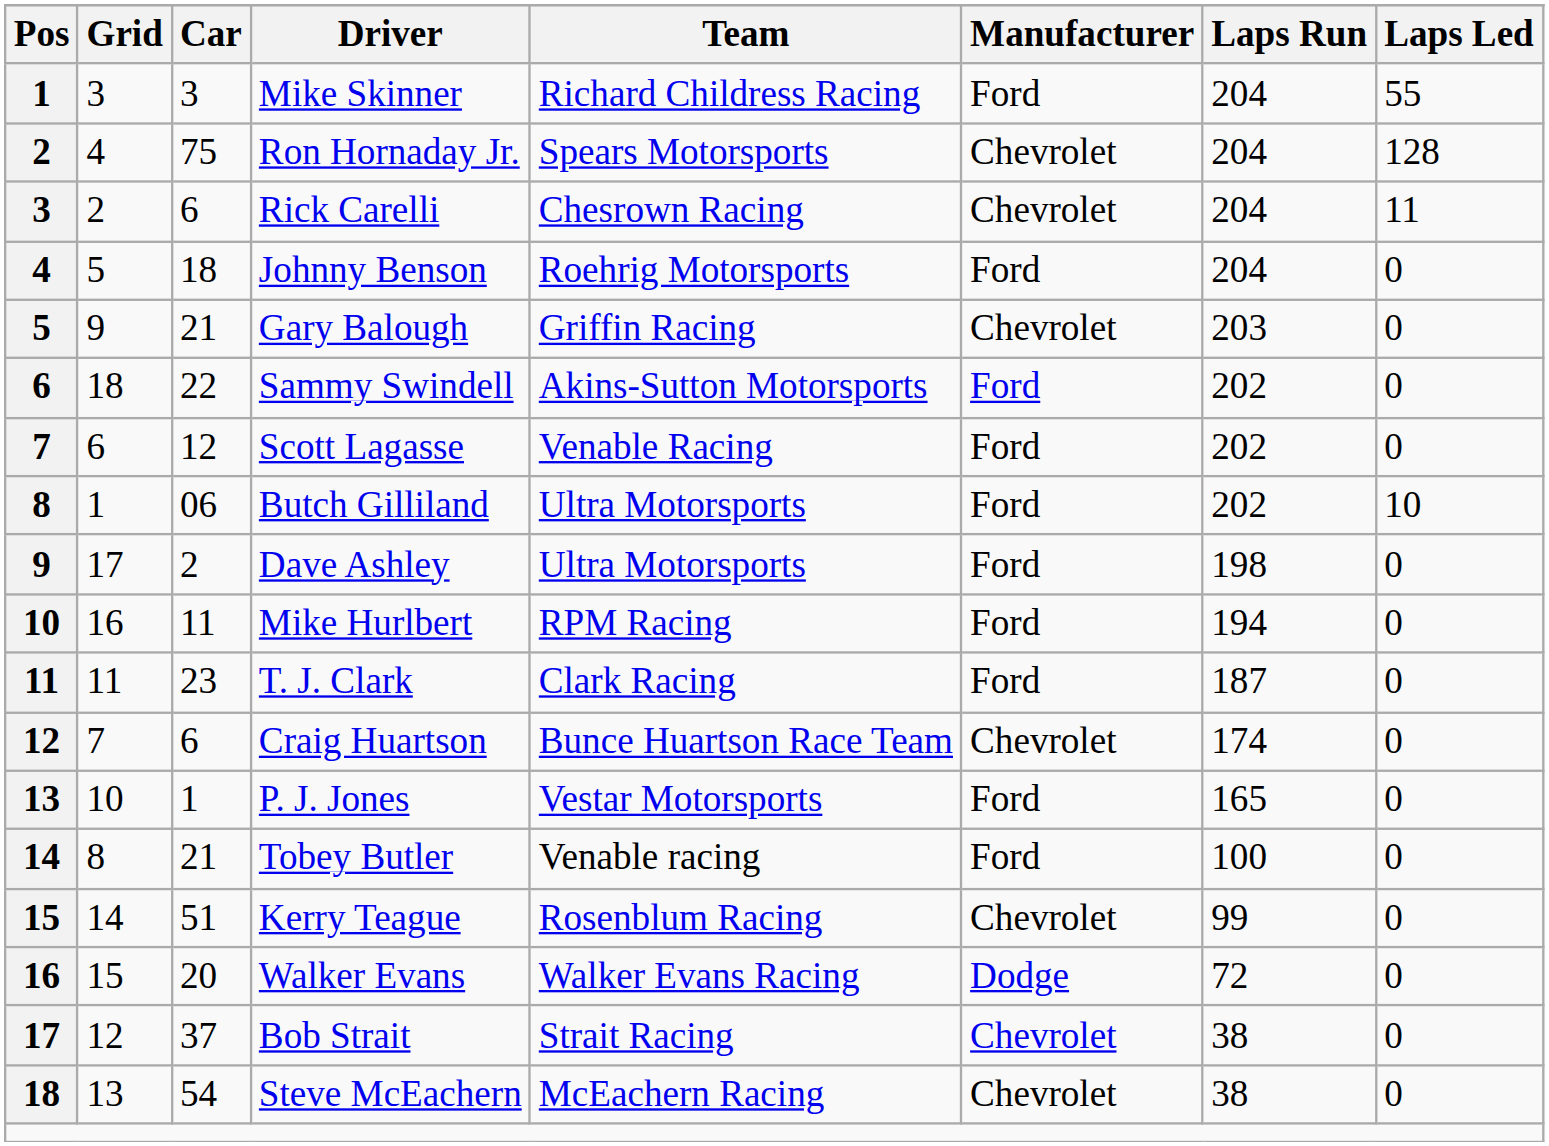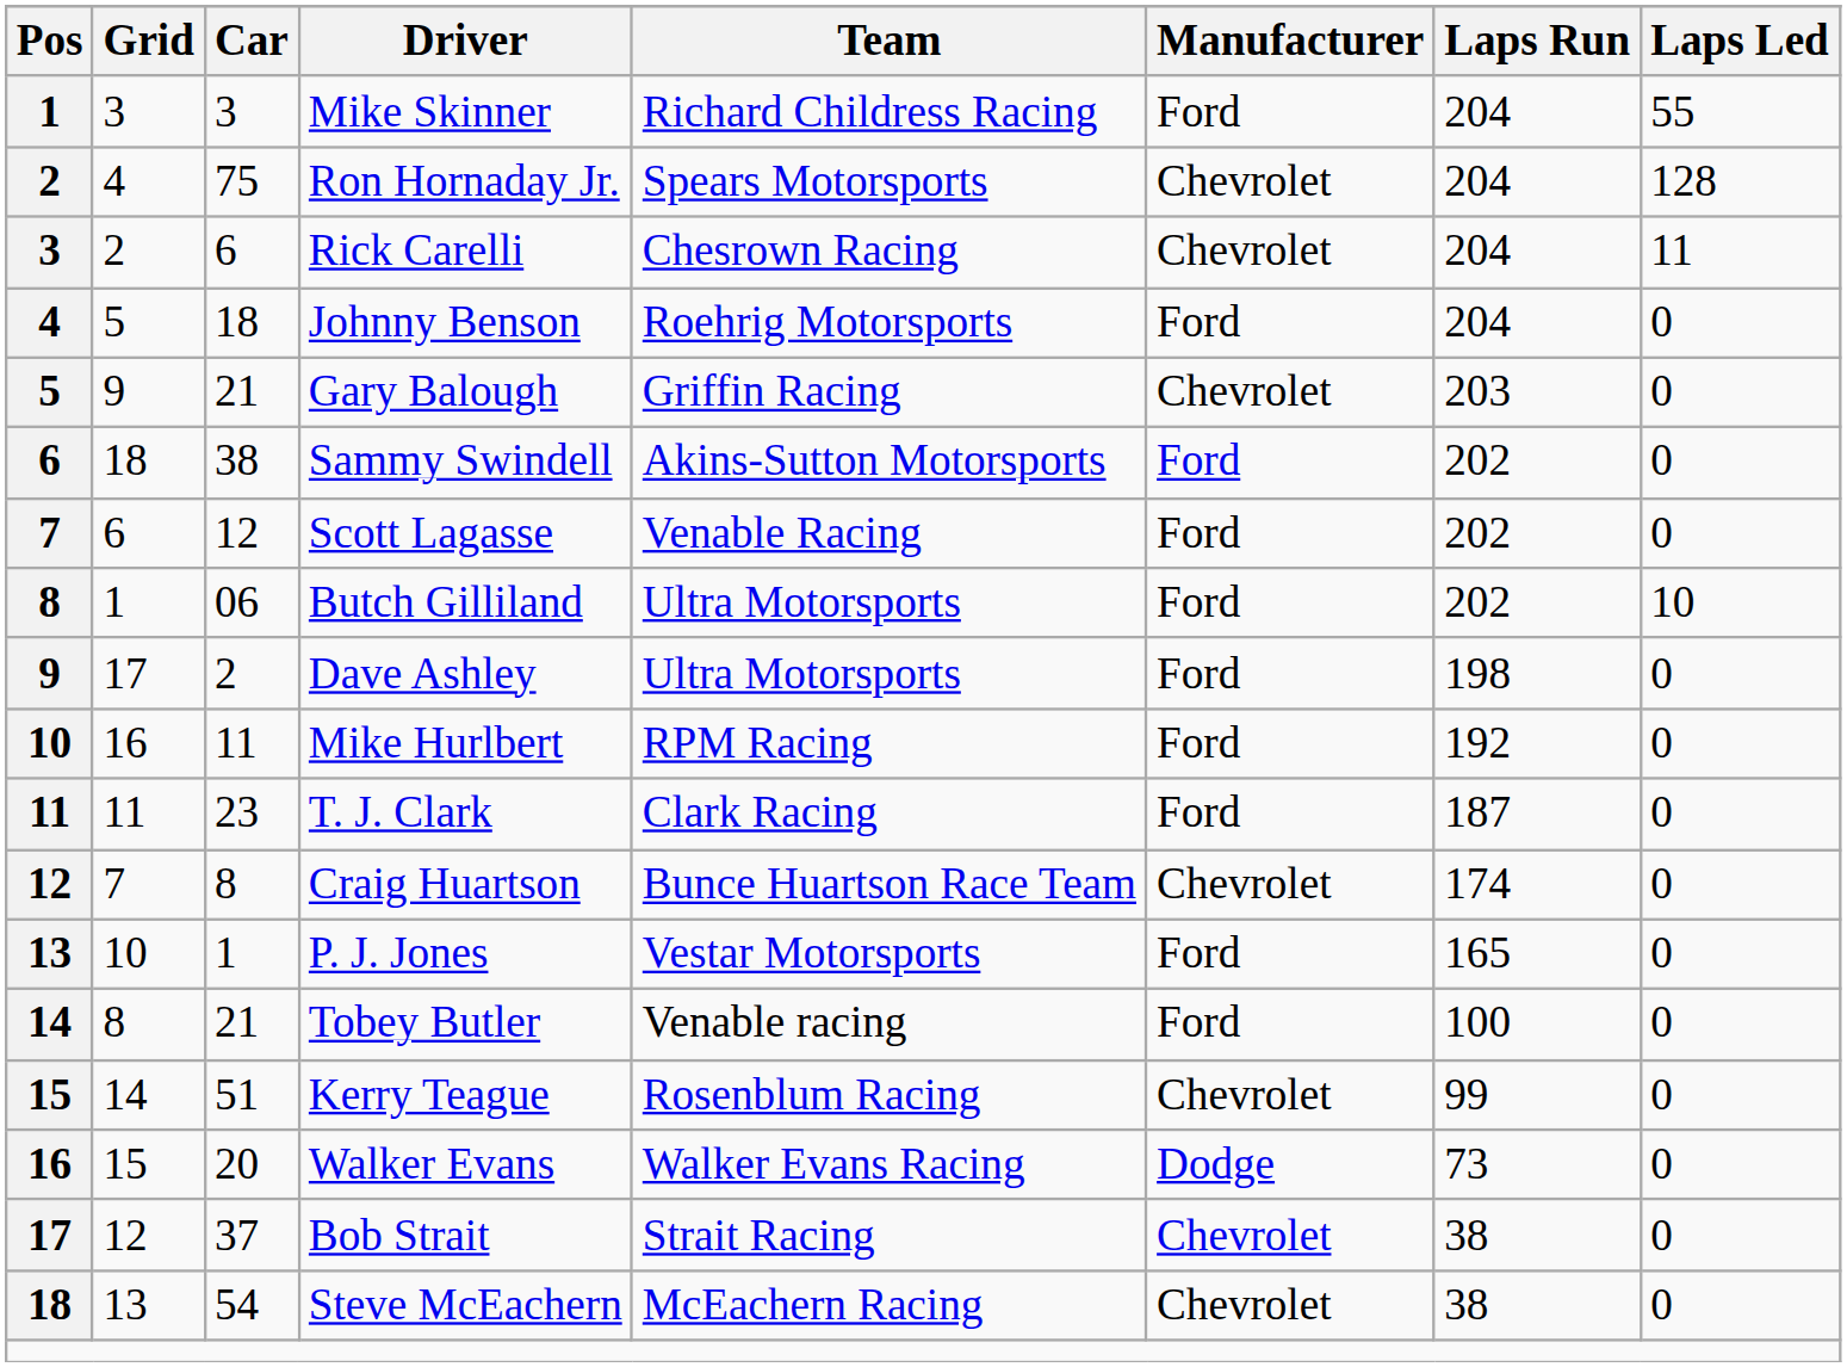Sammy Swindell | Car: 22 -> 38
Mike Hurlbert | Laps Run: 194 -> 192
Craig Huartson | Car: 6 -> 8
Walker Evans | Laps Run: 72 -> 73
